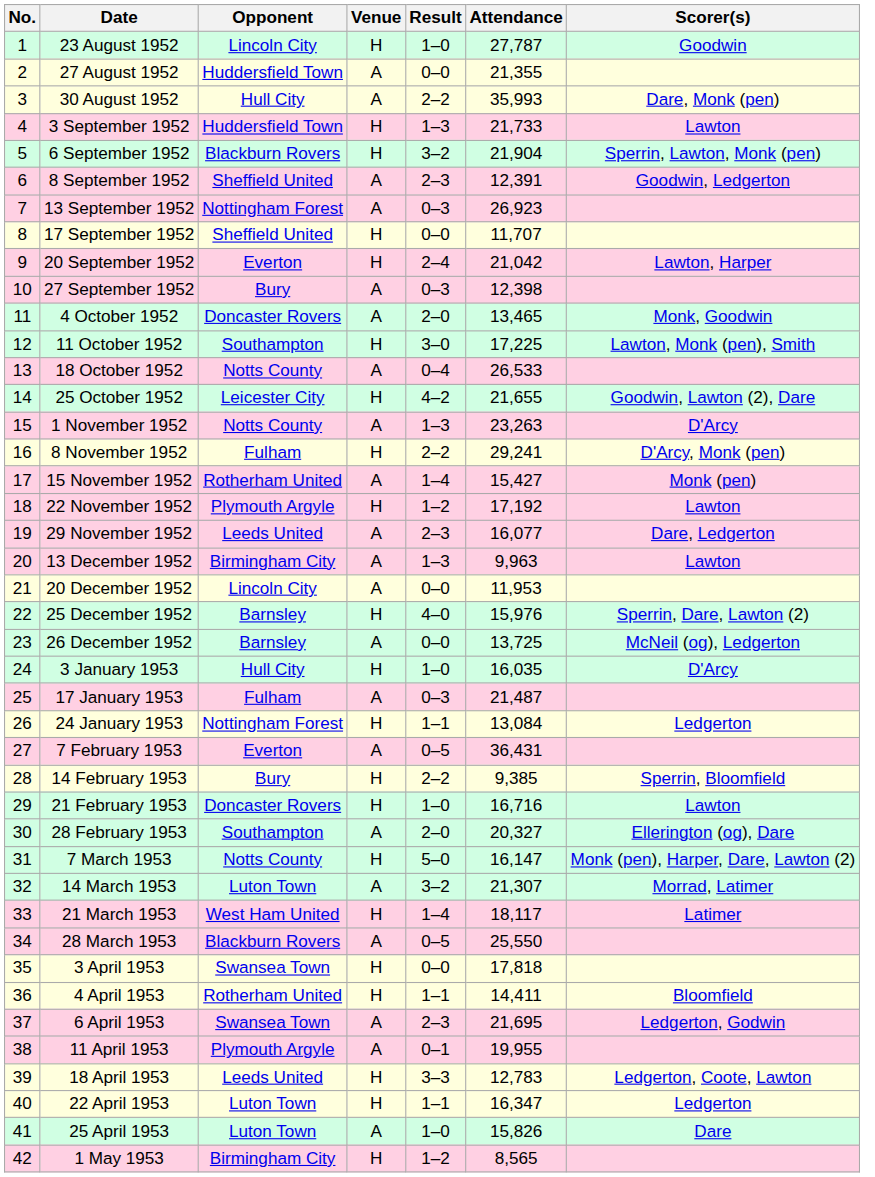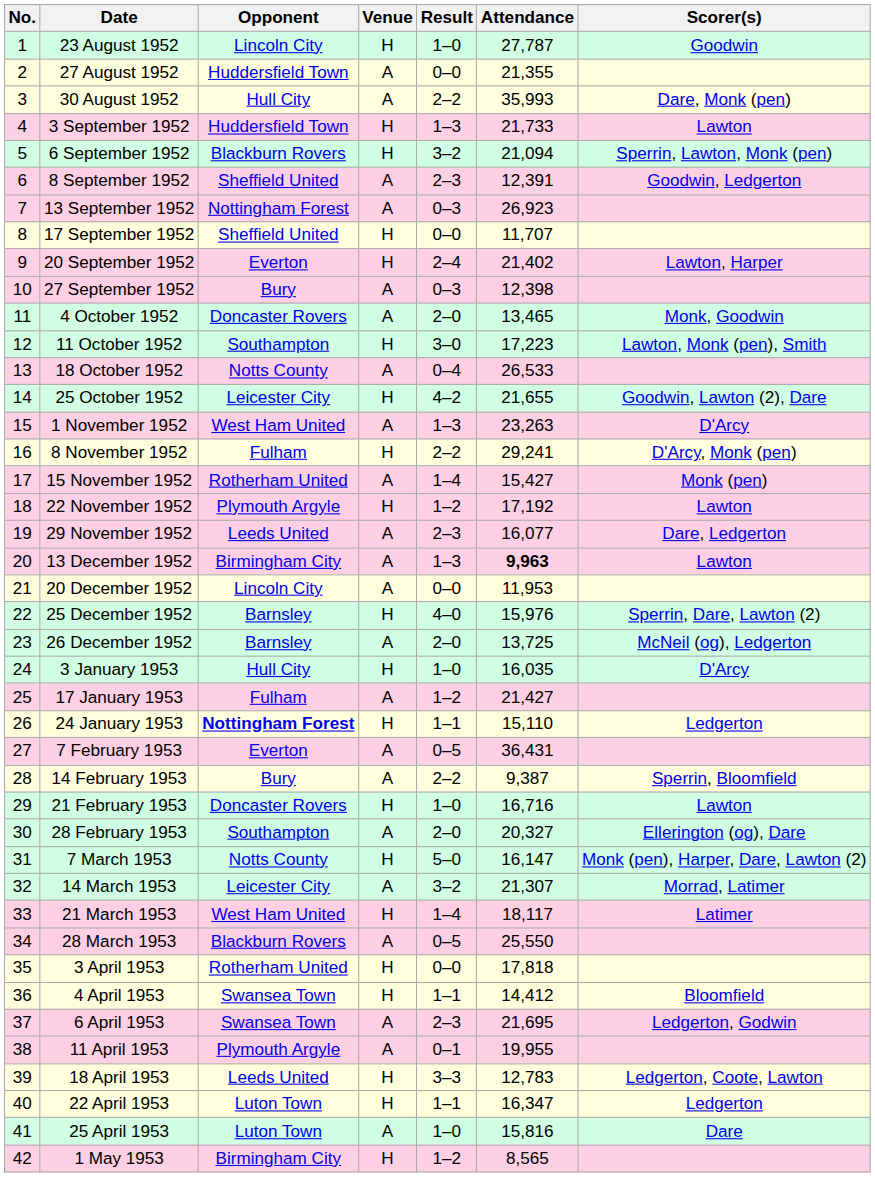6 September 1952 | Attendance: 21,904 -> 21,094
20 September 1952 | Attendance: 21,042 -> 21,402
11 October 1952 | Attendance: 17,225 -> 17,223
1 November 1952 | Opponent: Notts County -> West Ham United
13 December 1952 | Attendance: normal -> bold
26 December 1952 | Result: 0–0 -> 2–0
17 January 1953 | Result: 0–3 -> 1–2
17 January 1953 | Attendance: 21,487 -> 21,427
24 January 1953 | Opponent: normal -> bold
24 January 1953 | Attendance: 13,084 -> 15,110
14 February 1953 | Venue: H -> A
14 February 1953 | Attendance: 9,385 -> 9,387
14 March 1953 | Opponent: Luton Town -> Leicester City
3 April 1953 | Opponent: Swansea Town -> Rotherham United
4 April 1953 | Opponent: Rotherham United -> Swansea Town
4 April 1953 | Attendance: 14,411 -> 14,412
25 April 1953 | Attendance: 15,826 -> 15,816
